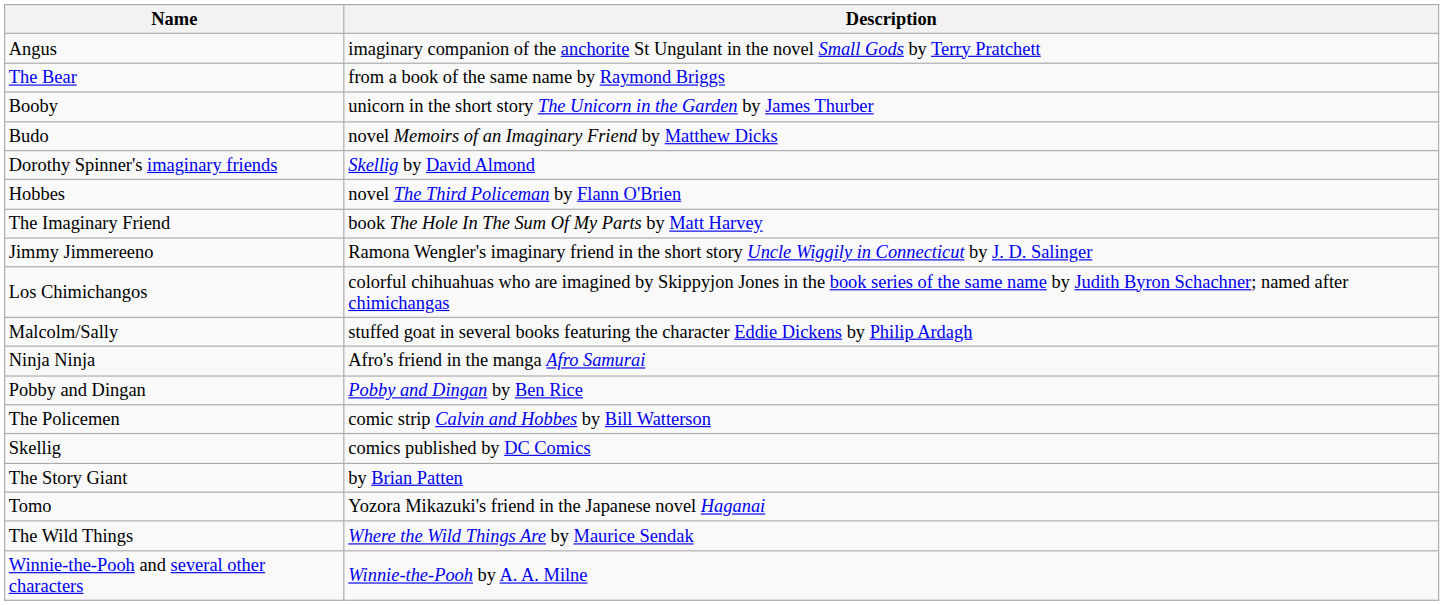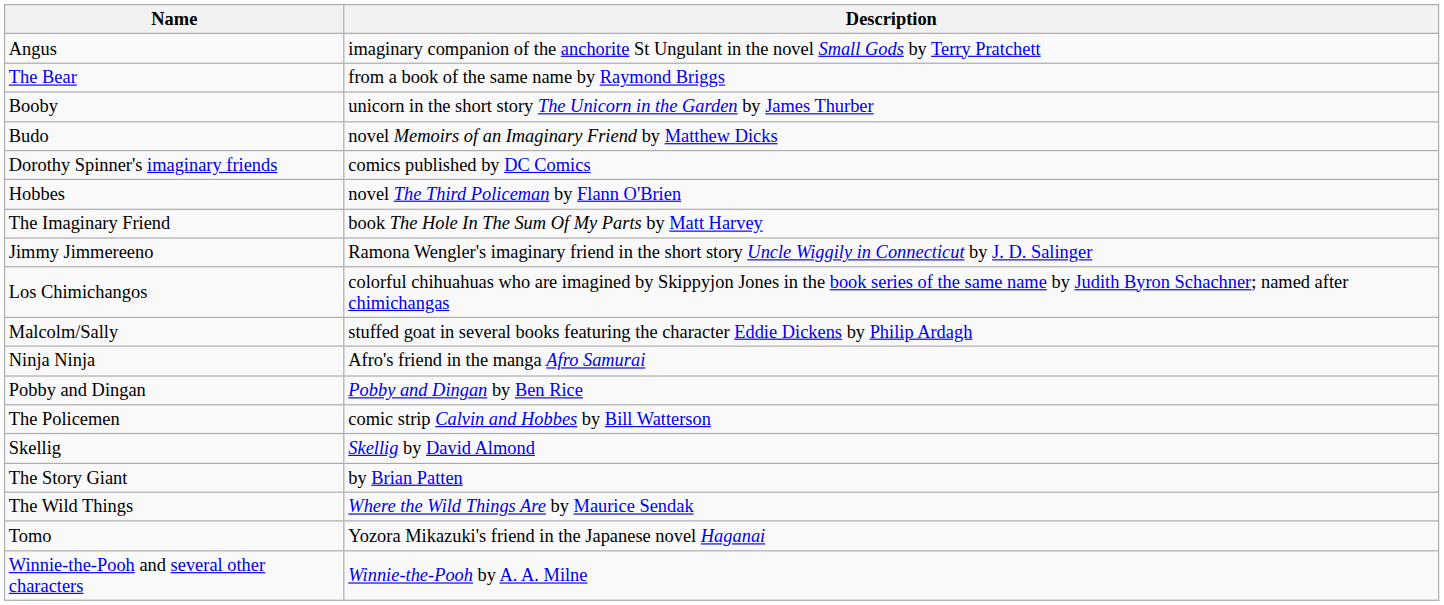Dorothy Spinner's imaginary friends | Description: Skellig by David Almond -> comics published by DC Comics
Skellig | Description: comics published by DC Comics -> Skellig by David Almond
rows swapped: Tomo <-> The Wild Things
